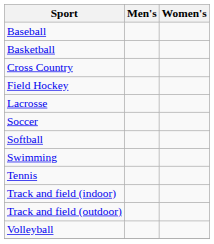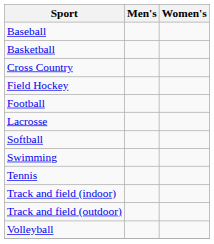+ row: Football
- row: Soccer
